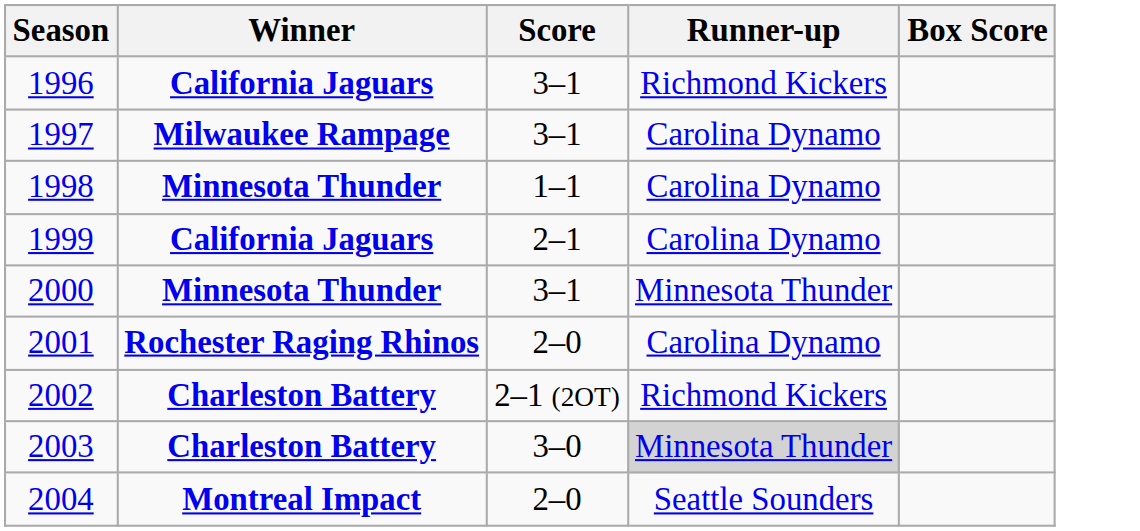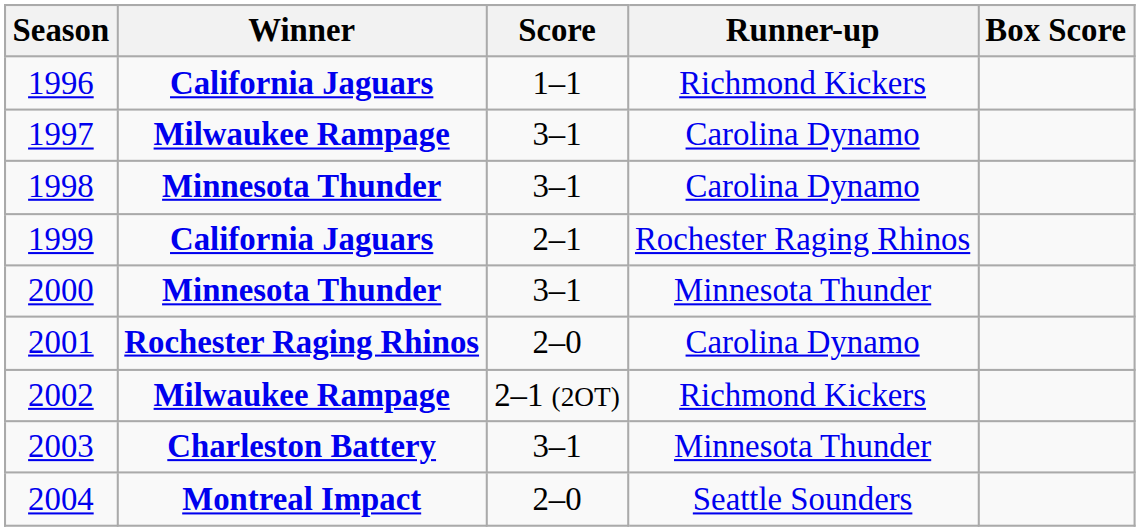1996 | Score: 3–1 -> 1–1
1998 | Score: 1–1 -> 3–1
1999 | Runner-up: Carolina Dynamo -> Rochester Raging Rhinos
2002 | Winner: Charleston Battery -> Milwaukee Rampage
2003 | Score: 3–0 -> 3–1
2003 | Runner-up: lightgrey background -> no background
